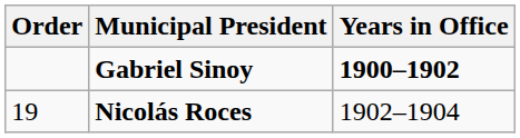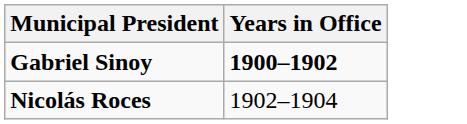- column: Order | 19
